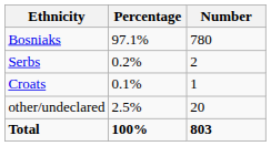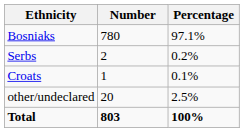columns swapped: Number <-> Percentage
